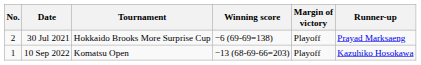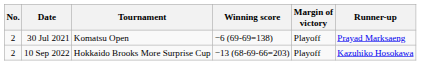30 Jul 2021 | Tournament: Hokkaido Brooks More Surprise Cup -> Komatsu Open
10 Sep 2022 | No.: 1 -> 2
10 Sep 2022 | Tournament: Komatsu Open -> Hokkaido Brooks More Surprise Cup
